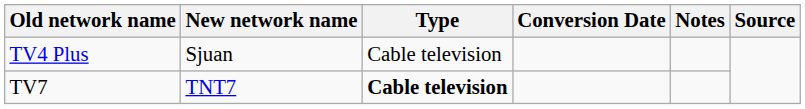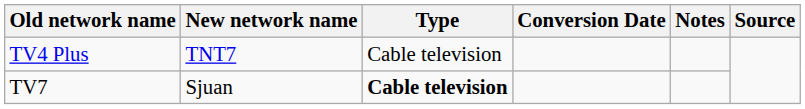TV4 Plus | New network name: Sjuan -> TNT7
TV7 | New network name: TNT7 -> Sjuan
